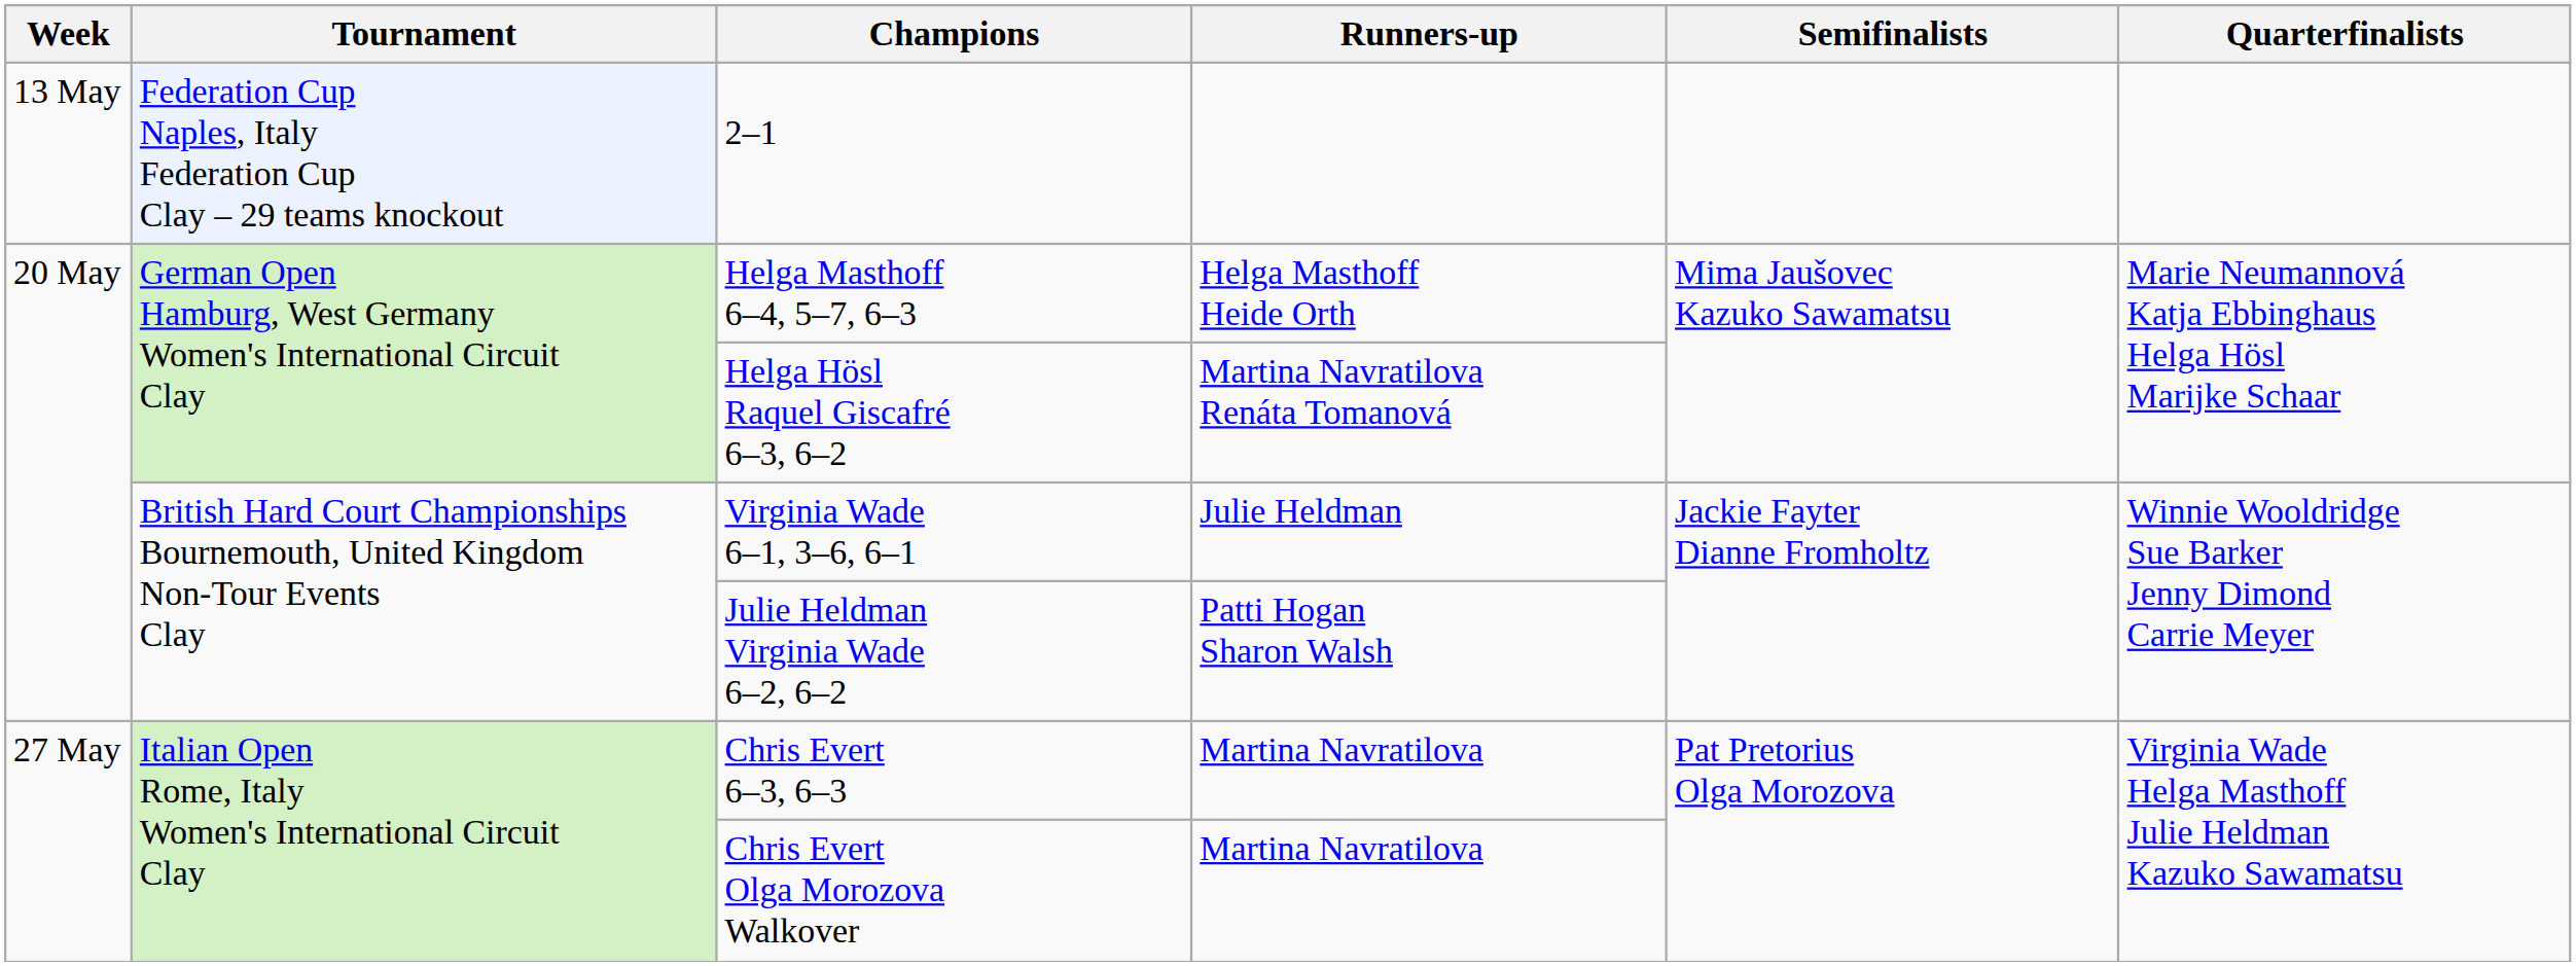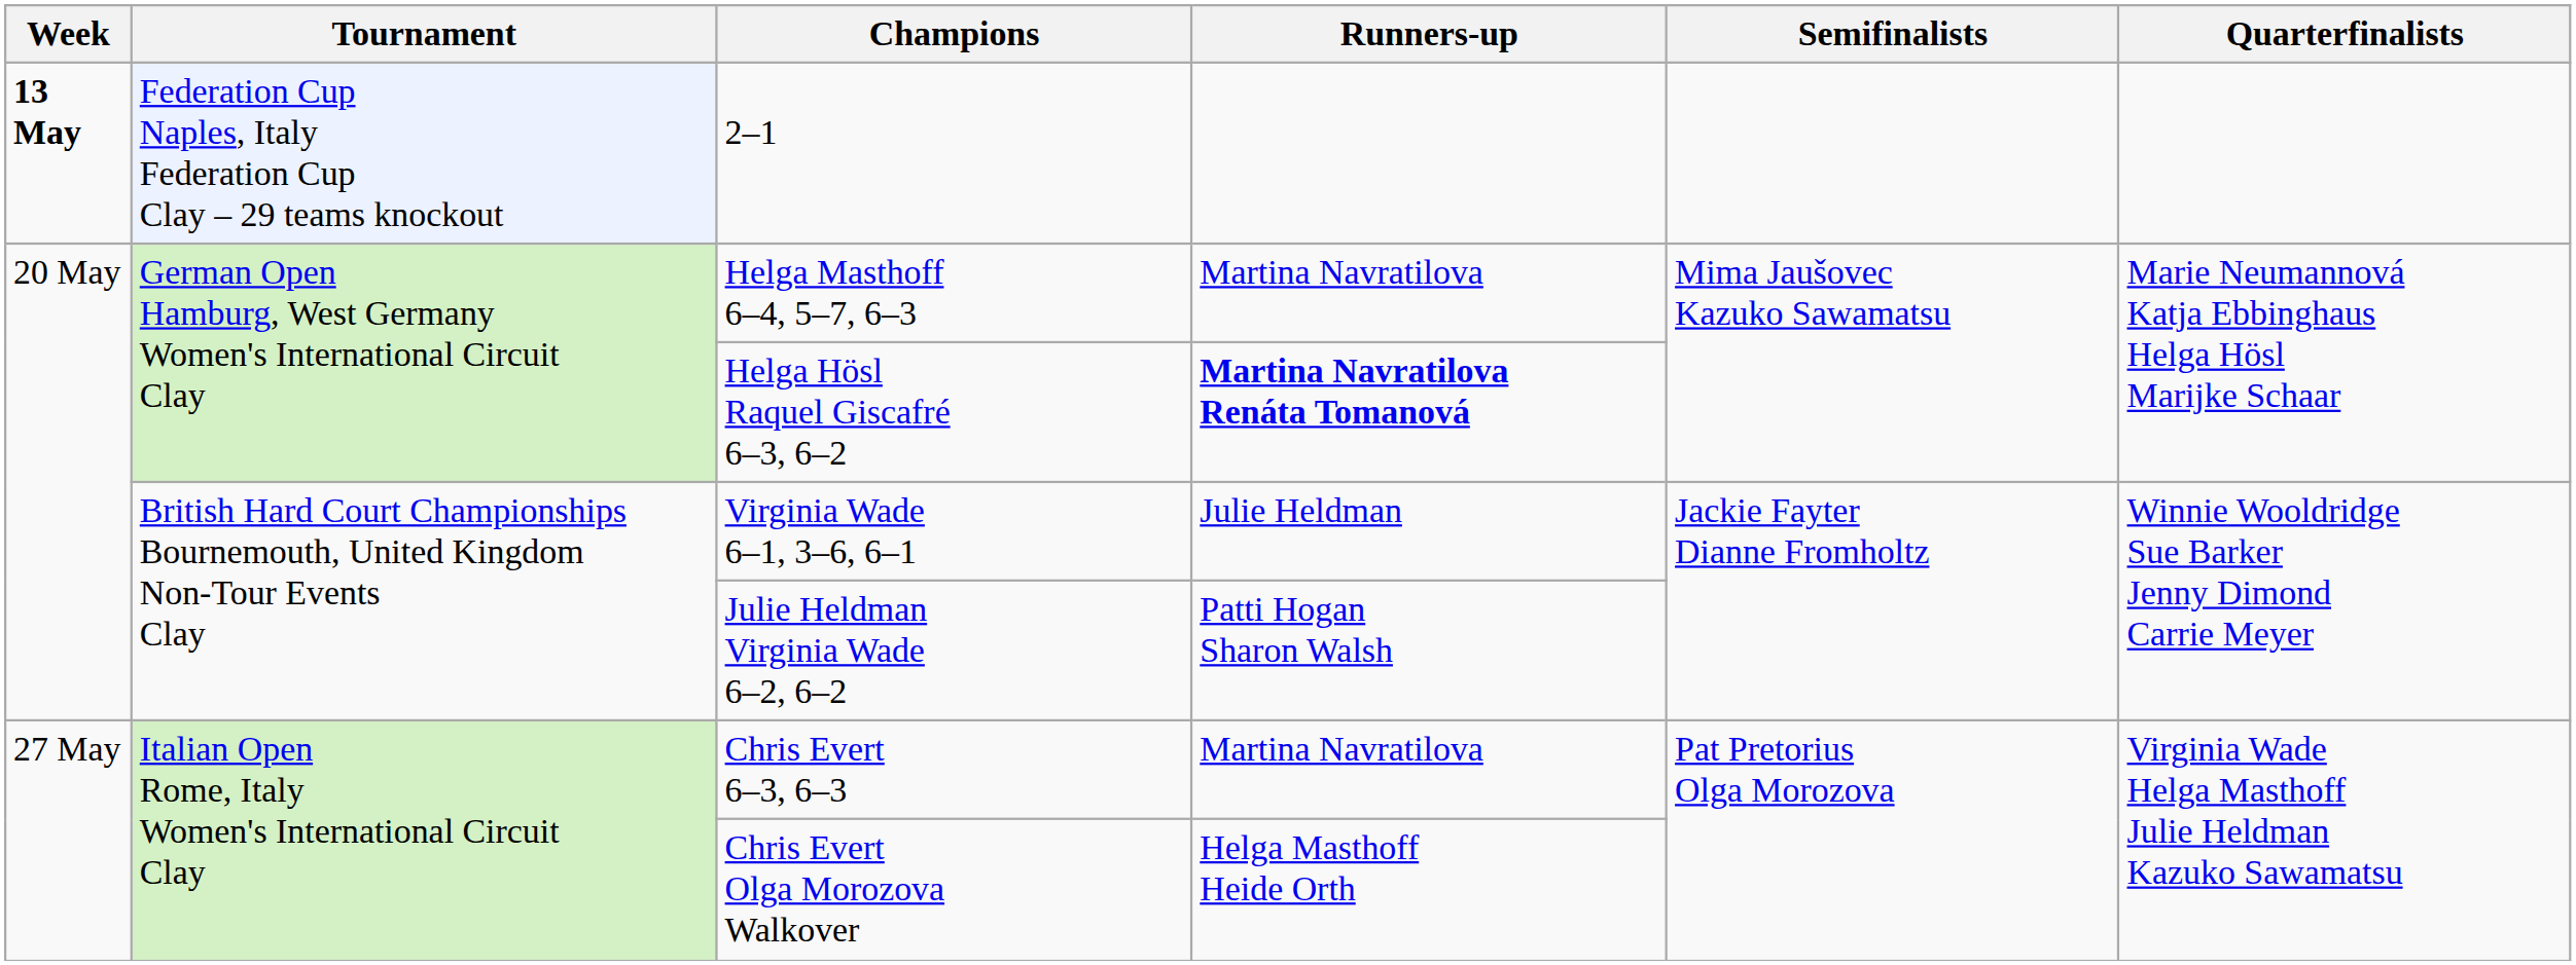2–1 | Week: normal -> bold
Helga Masthoff 6–4, 5–7, 6–3 | Runners-up: Helga Masthoff Heide Orth -> Martina Navratilova
Helga Hösl Raquel Giscafré 6–3, 6–2 | Runners-up: normal -> bold
Chris Evert Olga Morozova Walkover | Runners-up: Martina Navratilova -> Helga Masthoff Heide Orth
